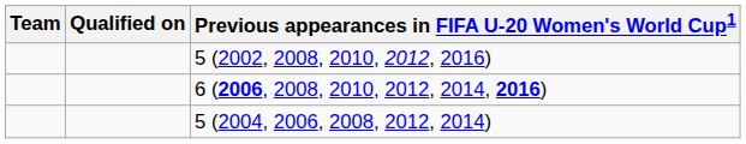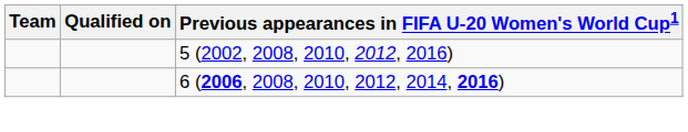- row: 5 (2004, 2006, 2008, 2012, 2014)
